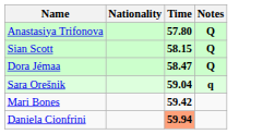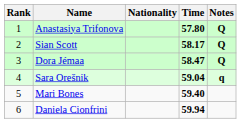+ column: Rank | 1 | 2 | 3 | 4 | 5 | 6
Sian Scott | Time: 58.15 -> 58.17
Mari Bones | Time: 59.42 -> 59.40
Daniela Cionfrini | Time: lightsalmon background -> no background
